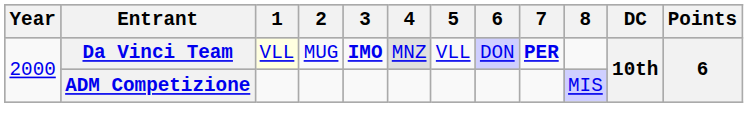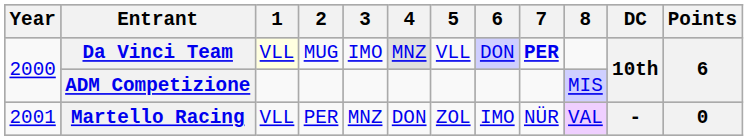Da Vinci Team | 3: bold -> normal
+ row: 2001 | Martello Racing | VLL | PER | MNZ | DON | ZOL | IMO | NÜR | VAL | - | 0
